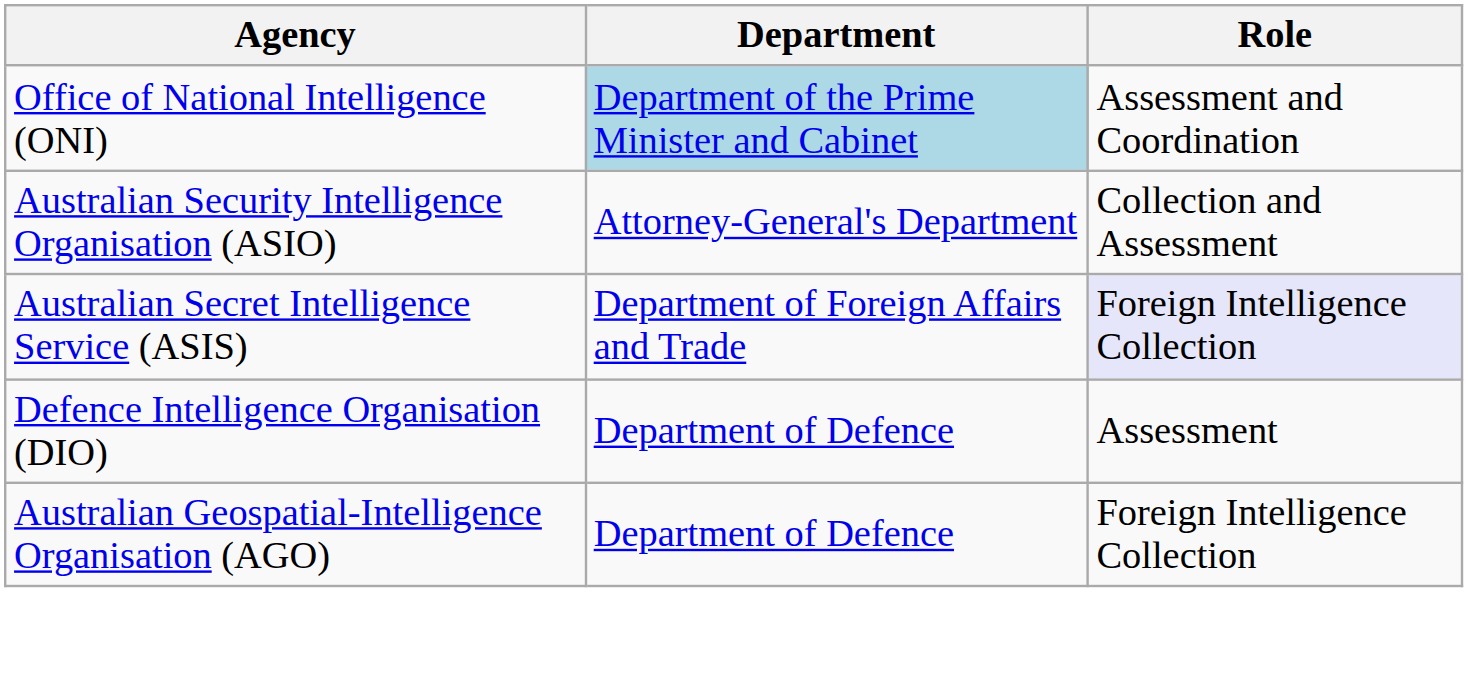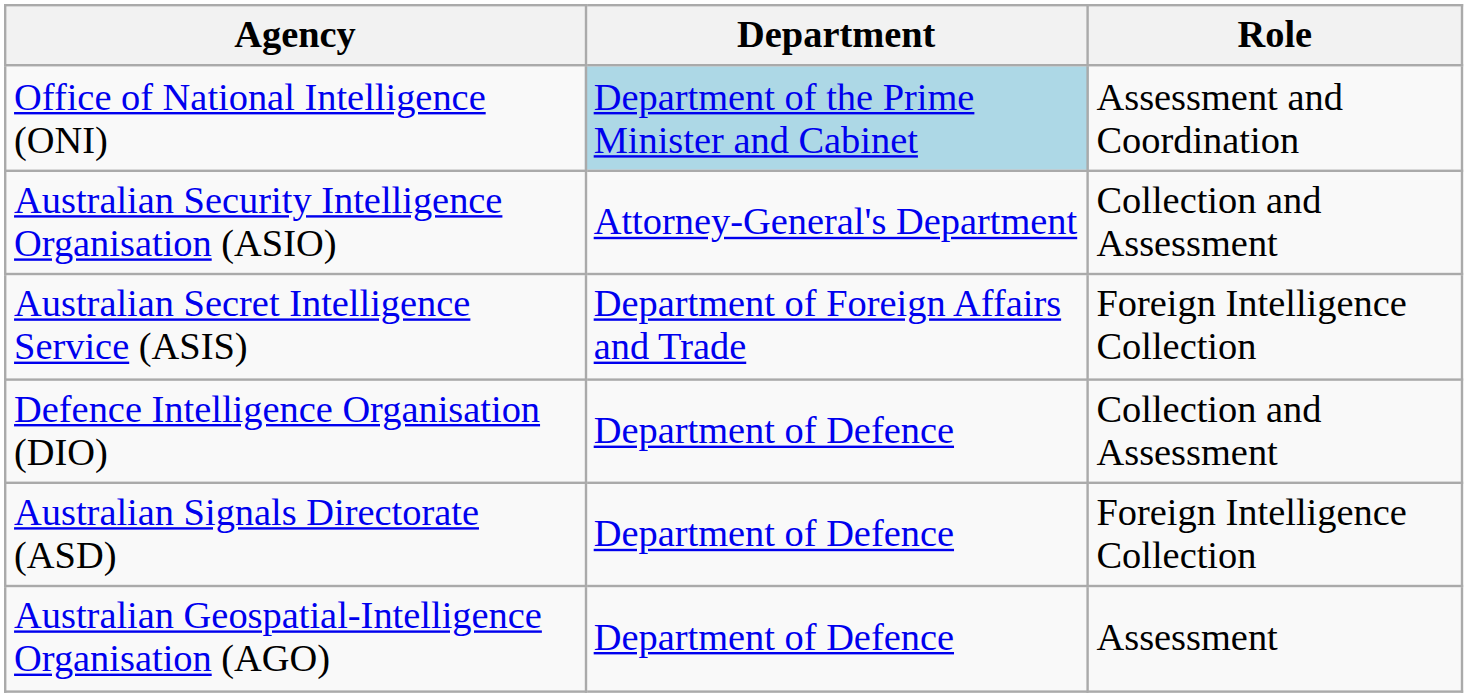Australian Secret Intelligence Service (ASIS) | Role: lavender background -> no background
Defence Intelligence Organisation (DIO) | Role: Assessment -> Collection and Assessment
+ row: Australian Signals Directorate (ASD) | Department of Defence | Foreign Intelligence Collection
Australian Geospatial-Intelligence Organisation (AGO) | Role: Foreign Intelligence Collection -> Assessment
